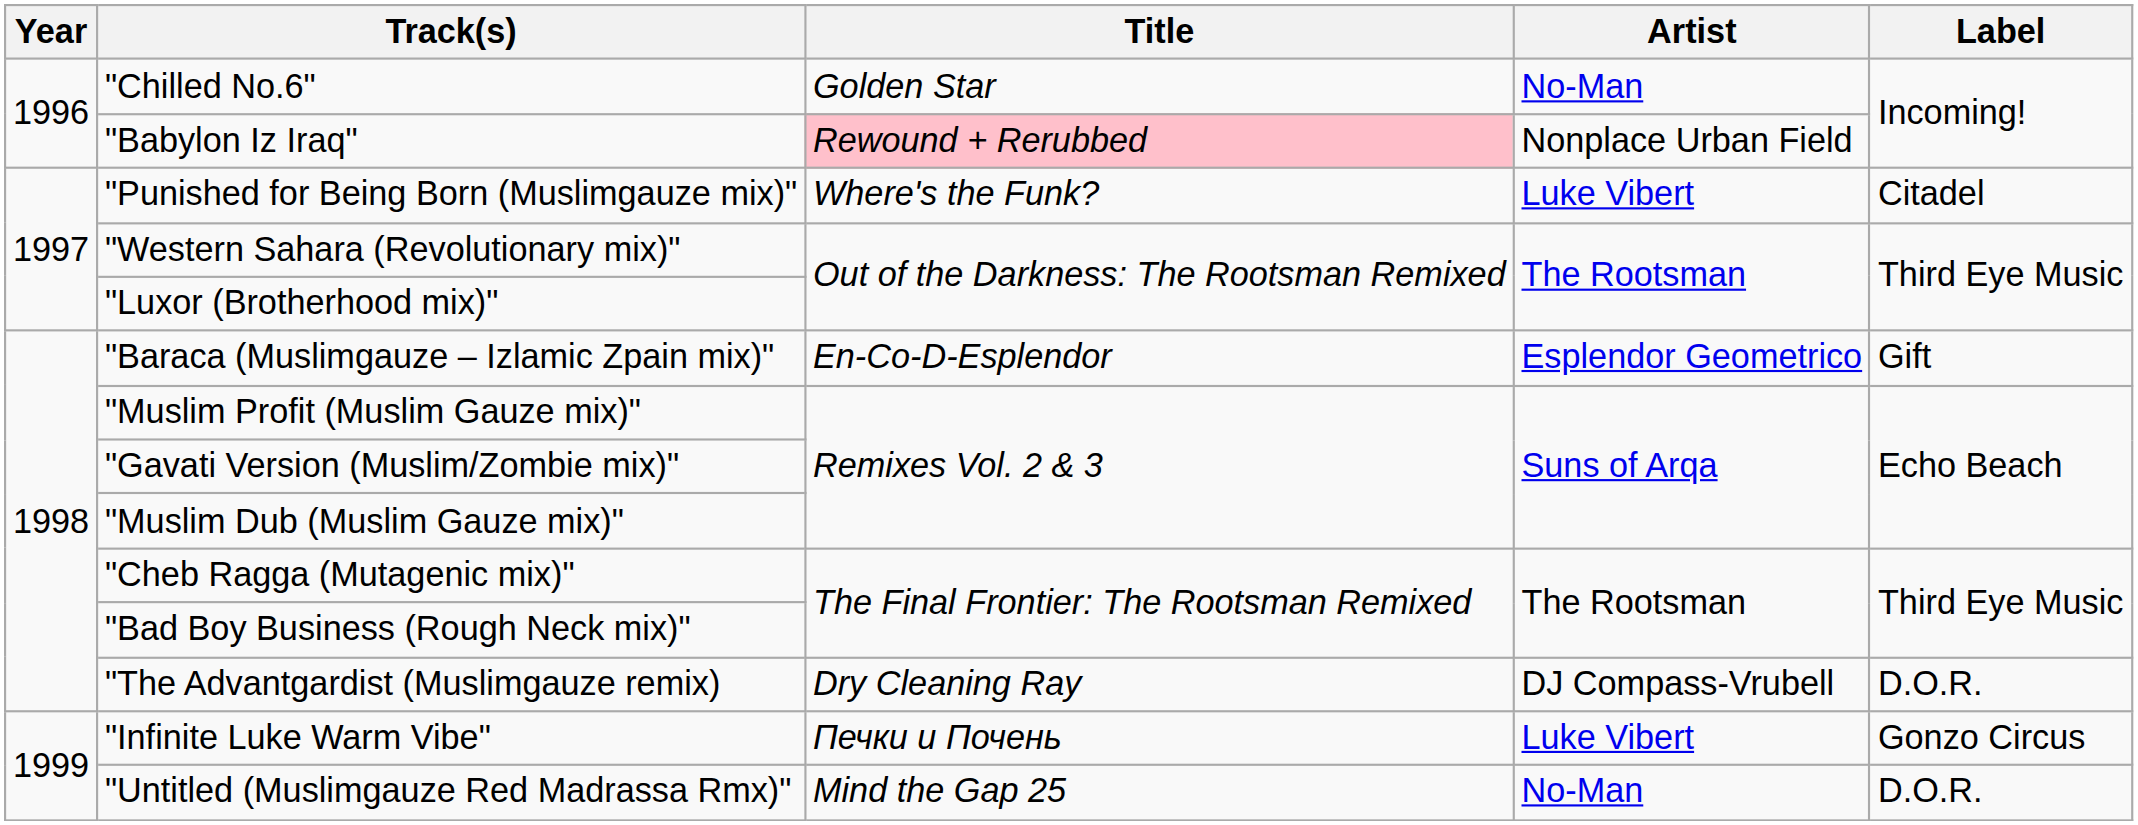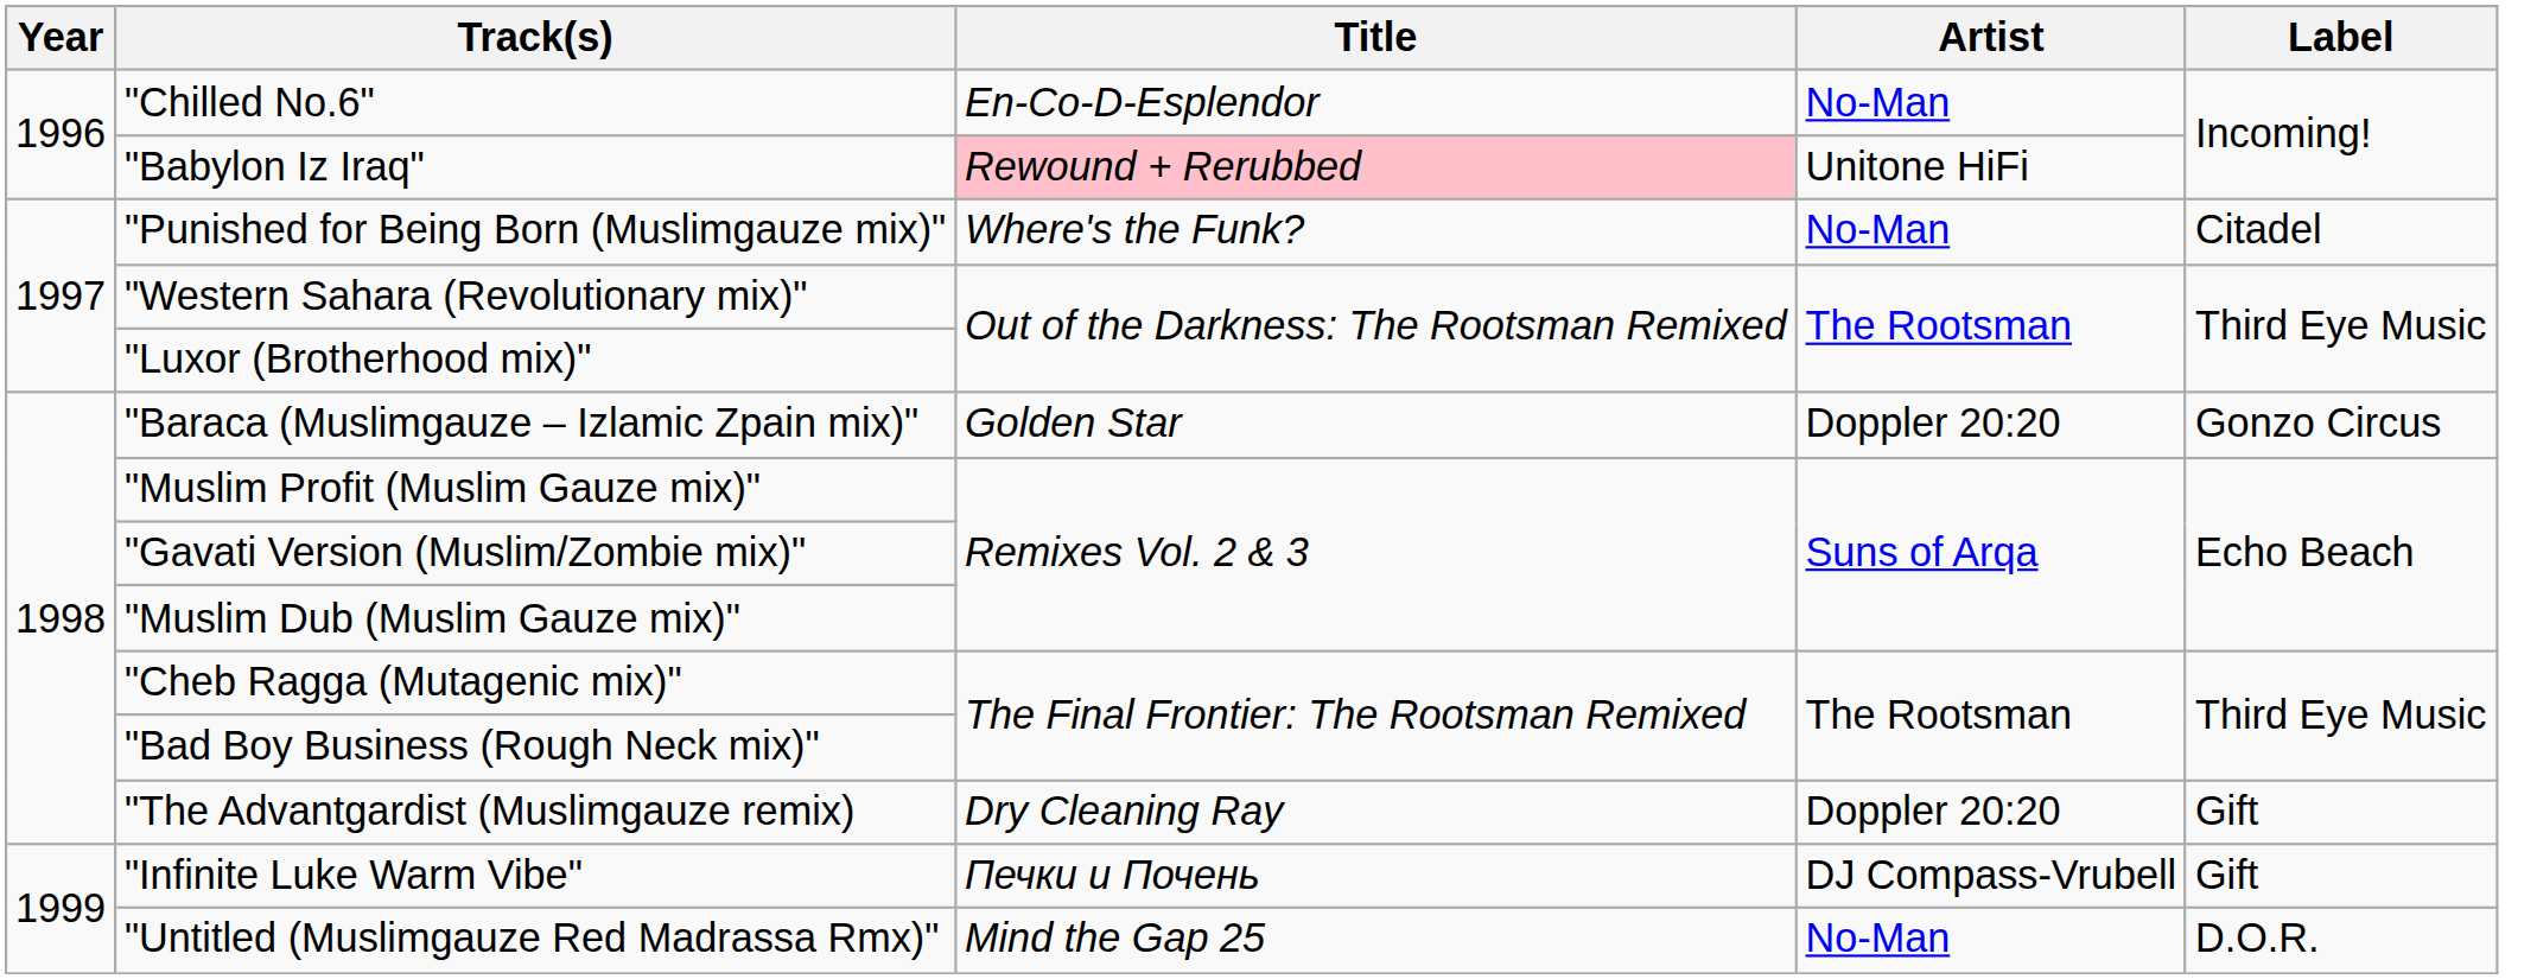"Chilled No.6" | Title: Golden Star -> En-Co-D-Esplendor
"Babylon Iz Iraq" | Artist: Nonplace Urban Field -> Unitone HiFi
"Punished for Being Born (Muslimgauze mix)" | Artist: Luke Vibert -> No-Man
"Baraca (Muslimgauze – Izlamic Zpain mix)" | Title: En-Co-D-Esplendor -> Golden Star
"Baraca (Muslimgauze – Izlamic Zpain mix)" | Artist: Esplendor Geometrico -> Doppler 20:20
"Baraca (Muslimgauze – Izlamic Zpain mix)" | Label: Gift -> Gonzo Circus
"The Advantgardist (Muslimgauze remix) | Artist: DJ Compass-Vrubell -> Doppler 20:20
"The Advantgardist (Muslimgauze remix) | Label: D.O.R. -> Gift
"Infinite Luke Warm Vibe" | Artist: Luke Vibert -> DJ Compass-Vrubell
"Infinite Luke Warm Vibe" | Label: Gonzo Circus -> Gift
